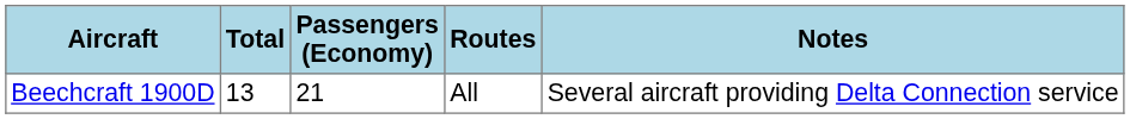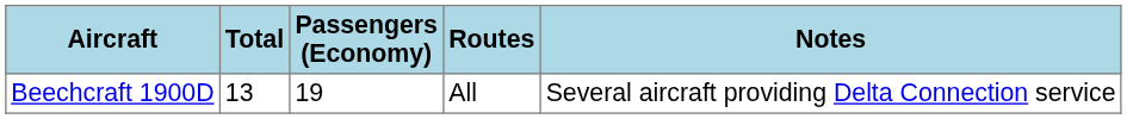Beechcraft 1900D | Passengers (Economy): 21 -> 19
